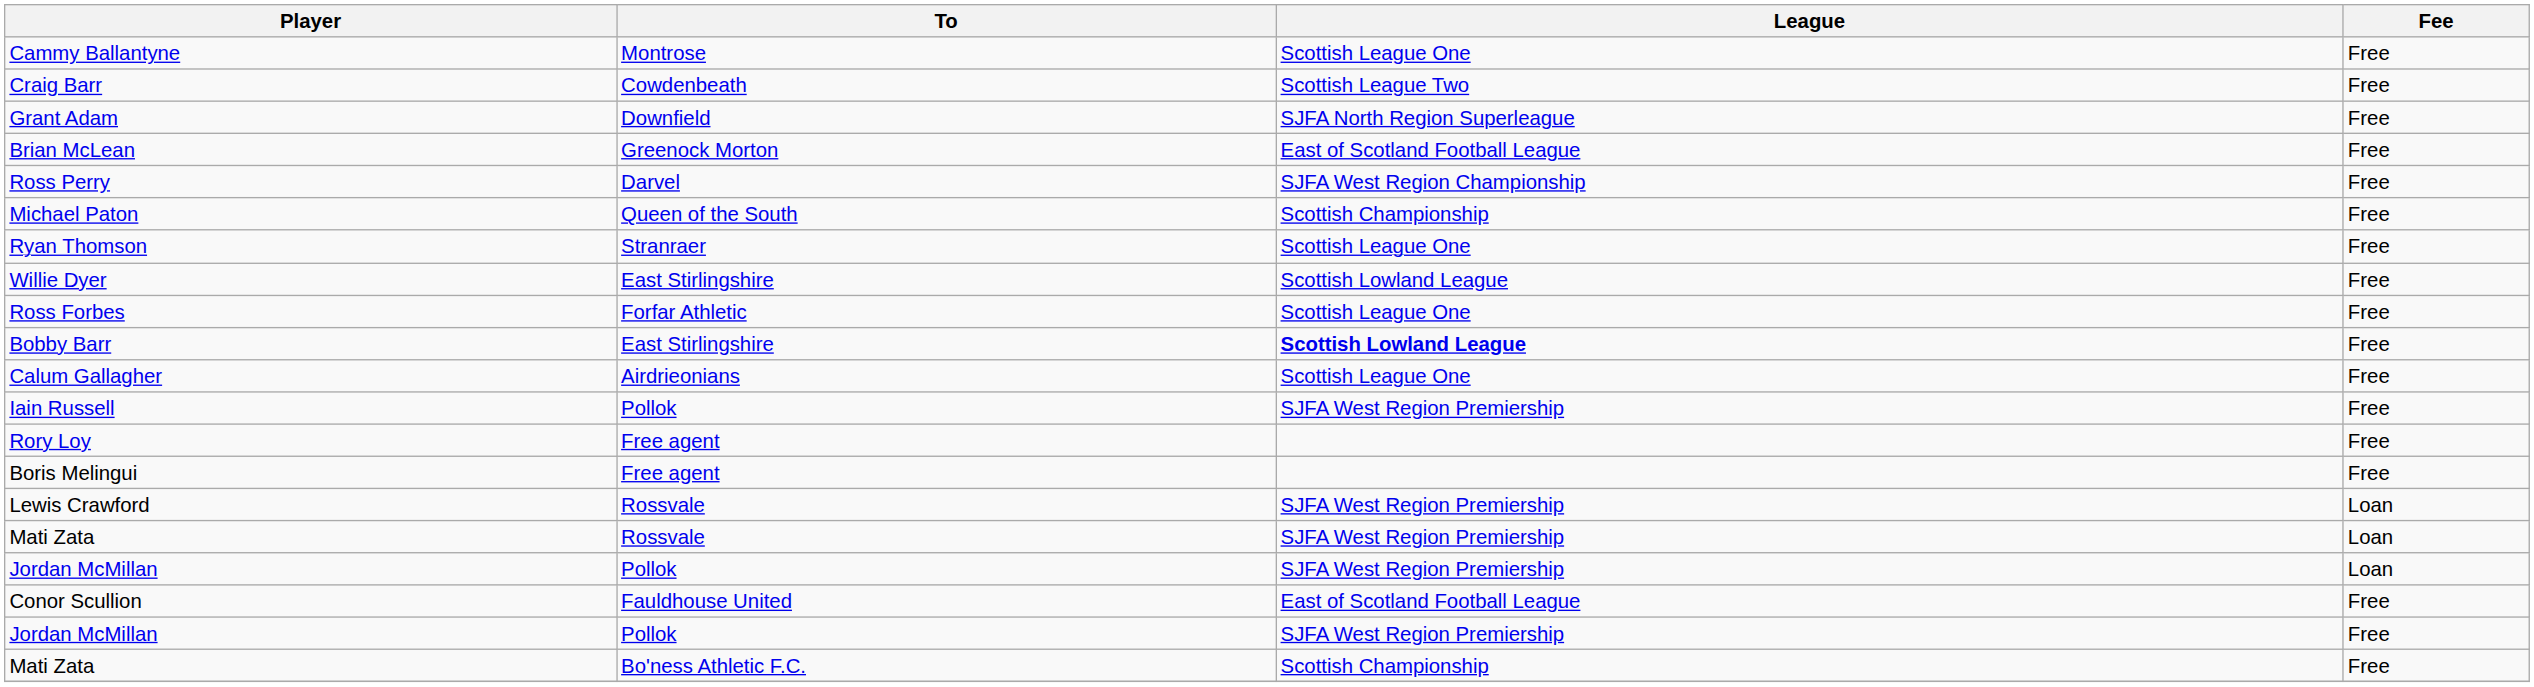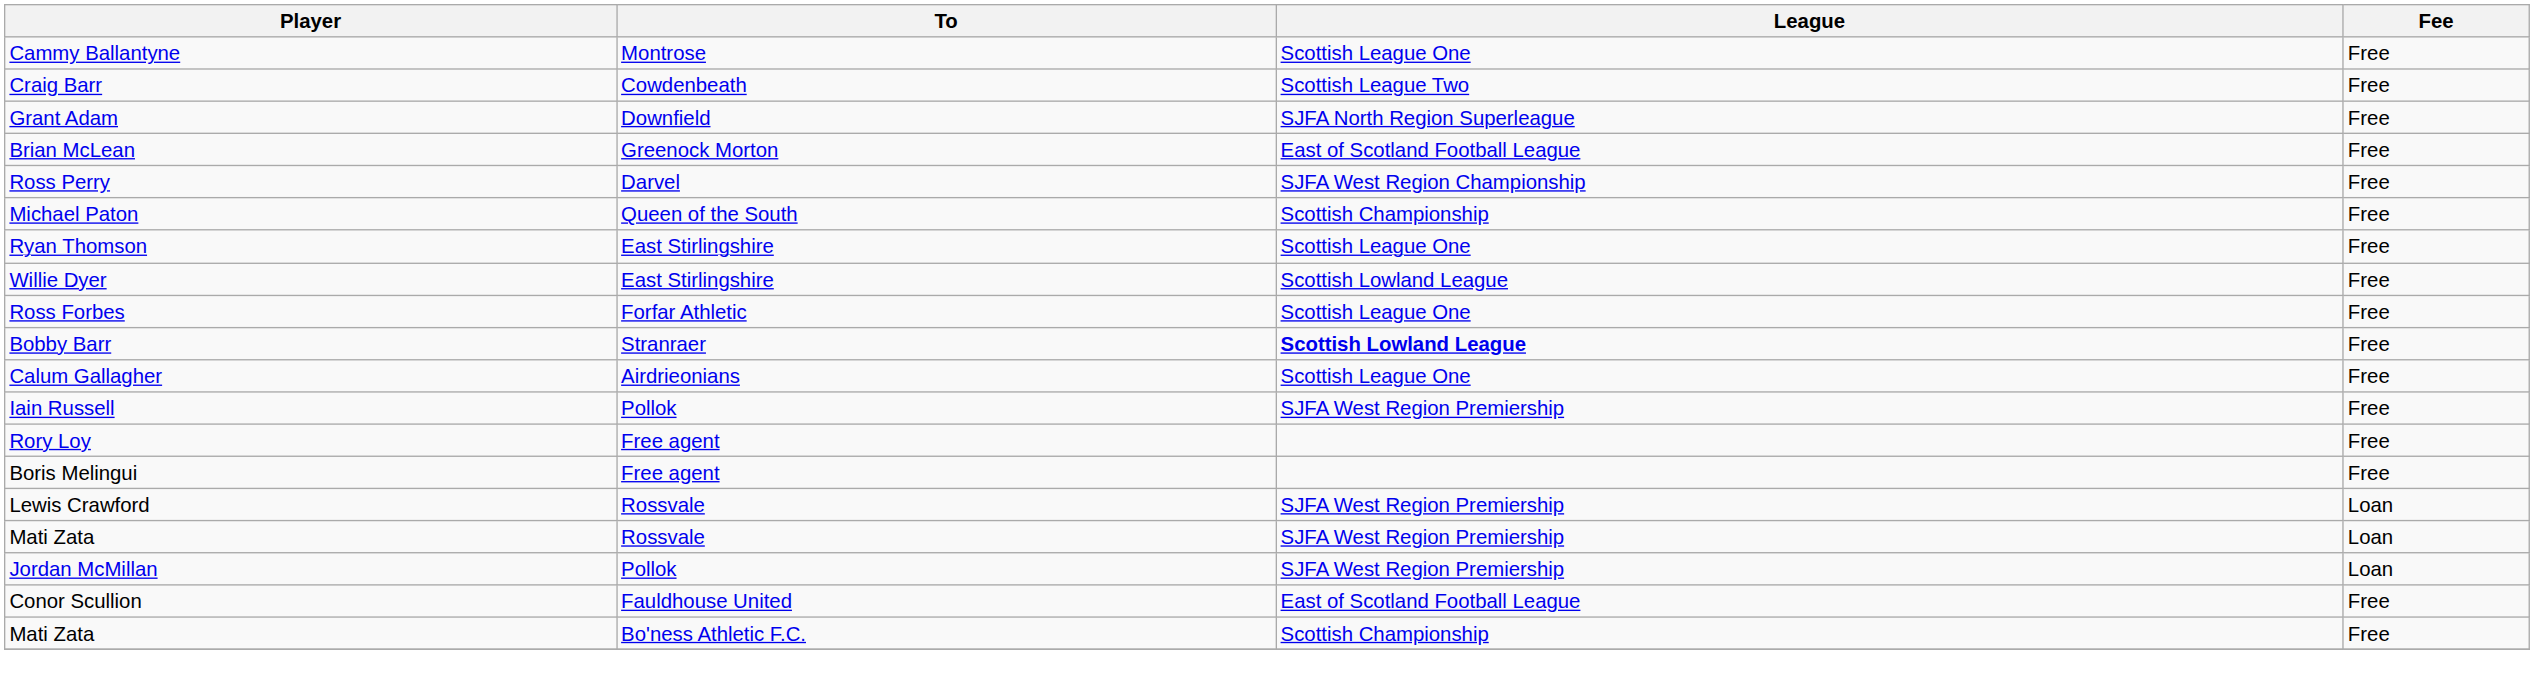Ryan Thomson | To: Stranraer -> East Stirlingshire
Bobby Barr | To: East Stirlingshire -> Stranraer
- row: Jordan McMillan | Pollok | SJFA West Region Premiership | Free
